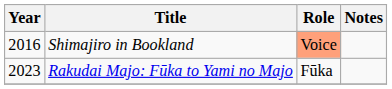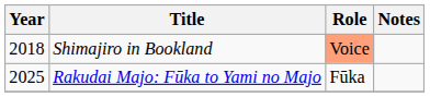Shimajiro in Bookland | Year: 2016 -> 2018
Rakudai Majo: Fūka to Yami no Majo | Year: 2023 -> 2025
